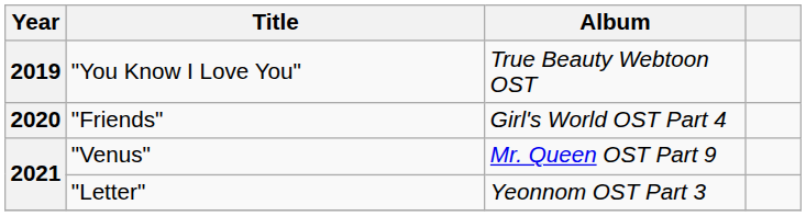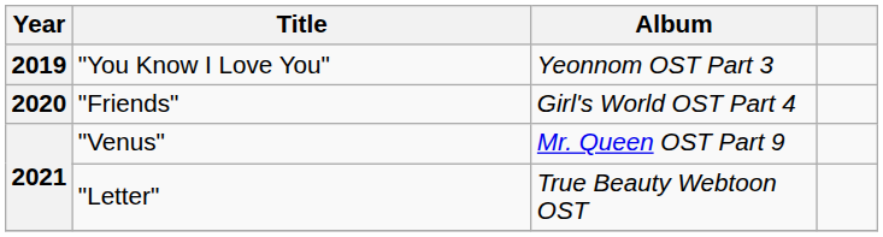"You Know I Love You" | Album: True Beauty Webtoon OST -> Yeonnom OST Part 3
"Letter" | Album: Yeonnom OST Part 3 -> True Beauty Webtoon OST
